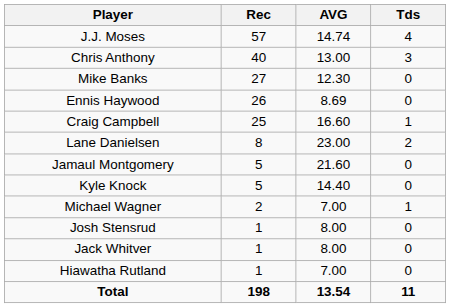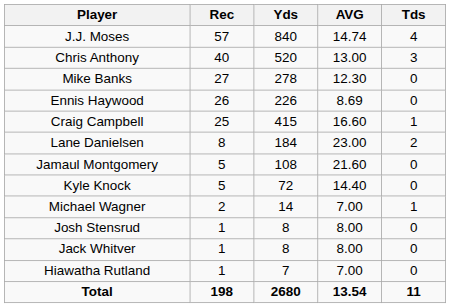+ column: Yds | 840 | 520 | 278 | 226 | 415 | 184 | 108 | 72 | 14 | 8 | 8 | 7 | 2680
